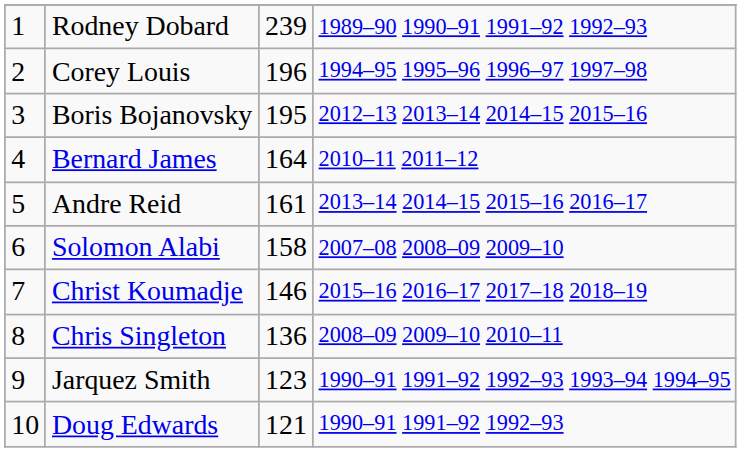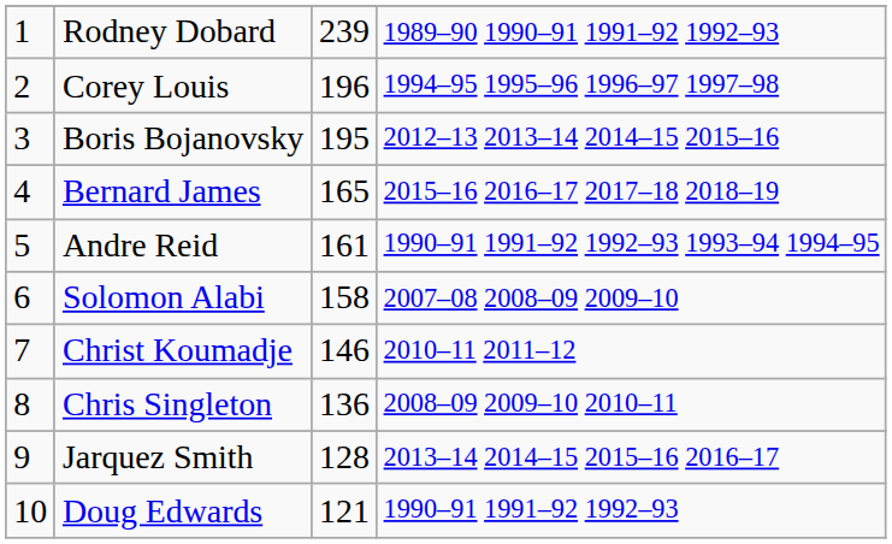Bernard James | column 3: 164 -> 165
Bernard James | column 4: 2010–11 2011–12 -> 2015–16 2016–17 2017–18 2018–19
Andre Reid | column 4: 2013–14 2014–15 2015–16 2016–17 -> 1990–91 1991–92 1992–93 1993–94 1994–95
Christ Koumadje | column 4: 2015–16 2016–17 2017–18 2018–19 -> 2010–11 2011–12
Jarquez Smith | column 3: 123 -> 128
Jarquez Smith | column 4: 1990–91 1991–92 1992–93 1993–94 1994–95 -> 2013–14 2014–15 2015–16 2016–17
